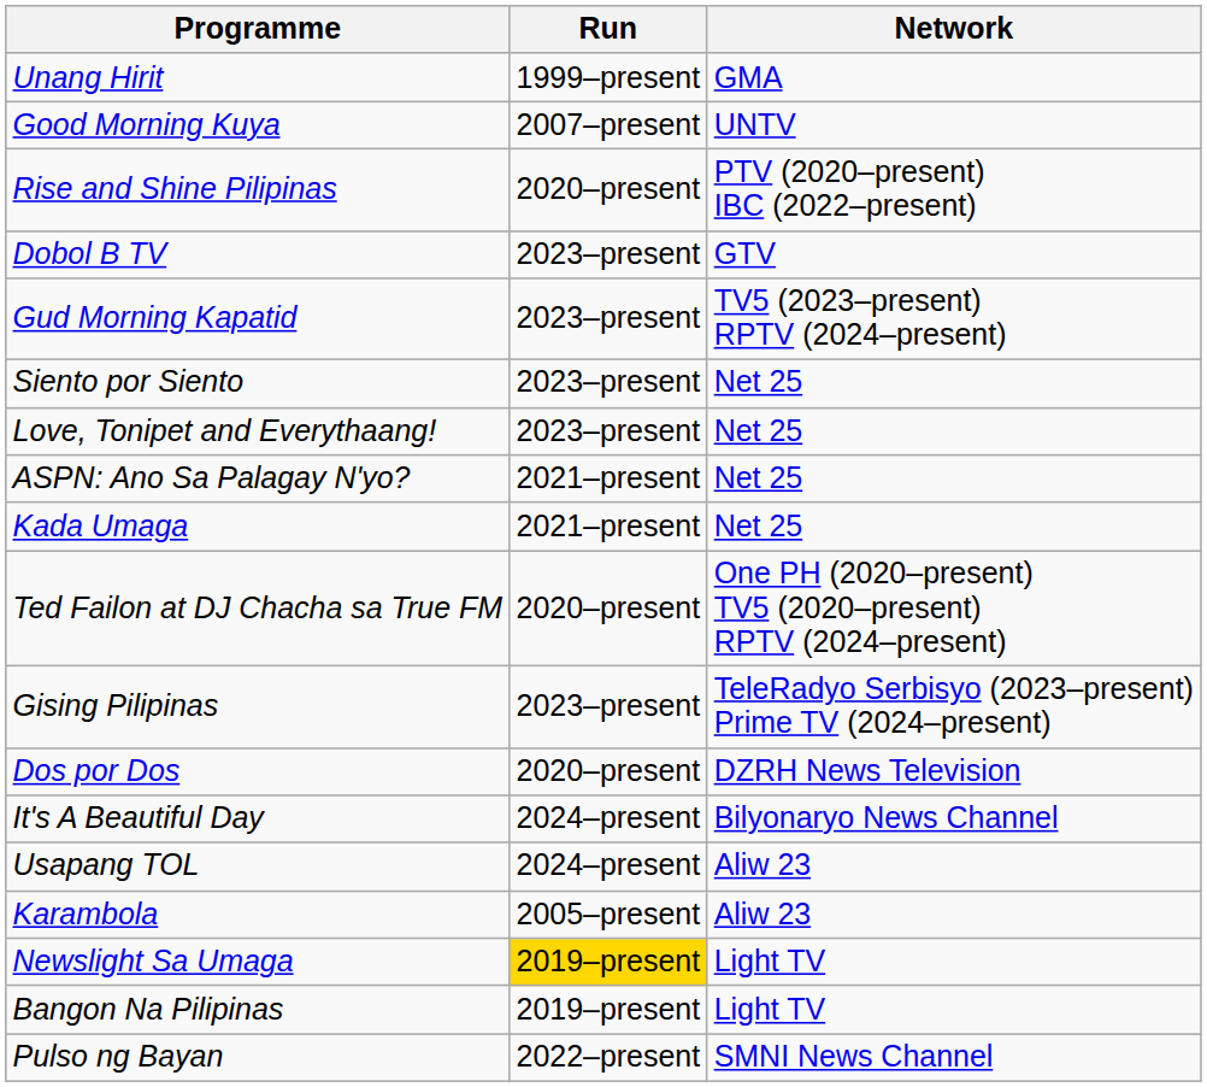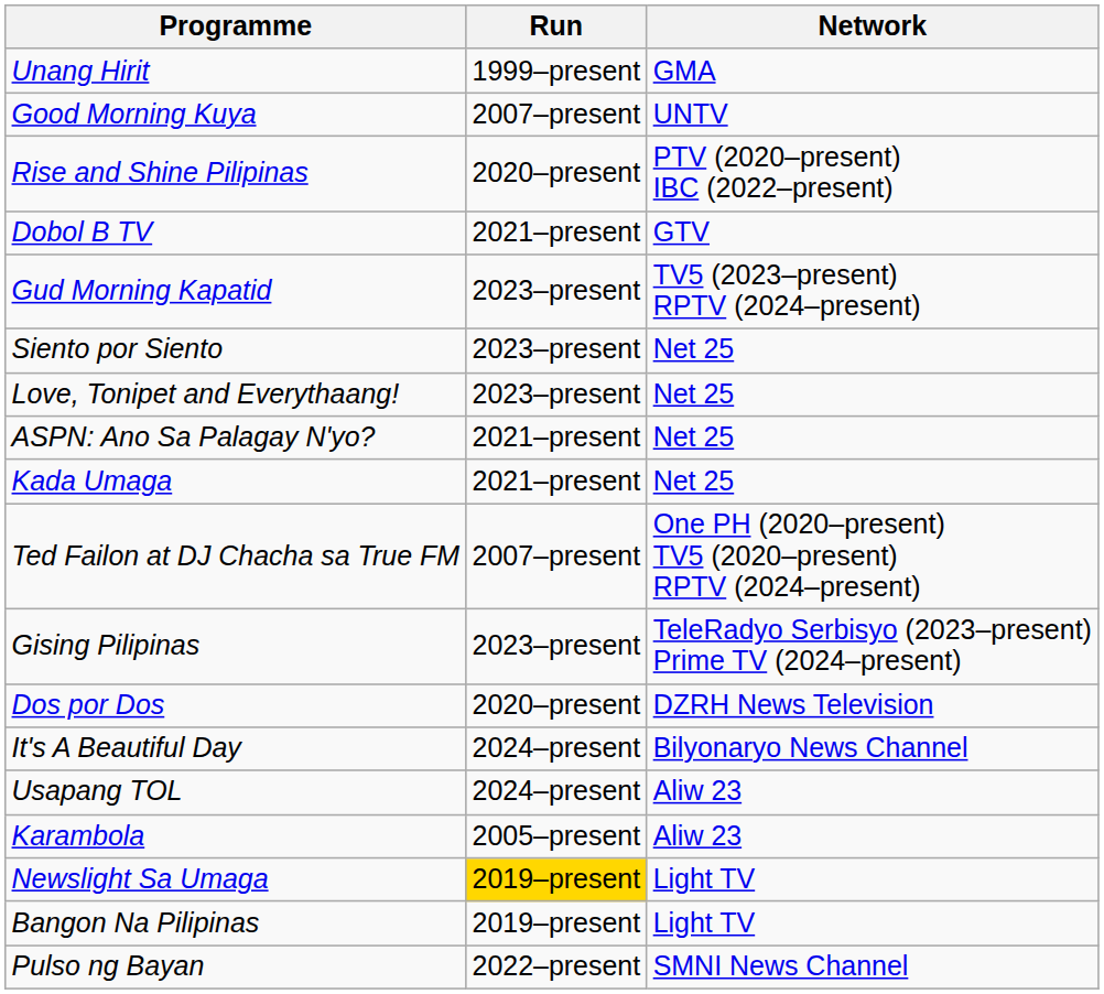Dobol B TV | Run: 2023–present -> 2021–present
Ted Failon at DJ Chacha sa True FM | Run: 2020–present -> 2007–present
